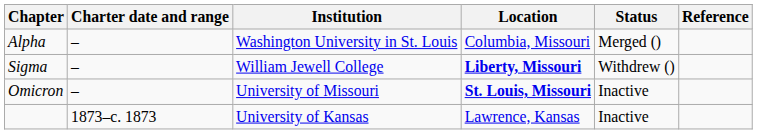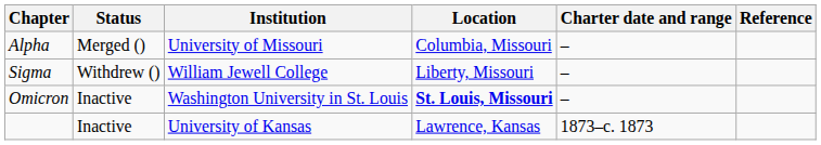columns swapped: Charter date and range <-> Status
Alpha | Institution: Washington University in St. Louis -> University of Missouri
Sigma | Location: bold -> normal
Omicron | Institution: University of Missouri -> Washington University in St. Louis
